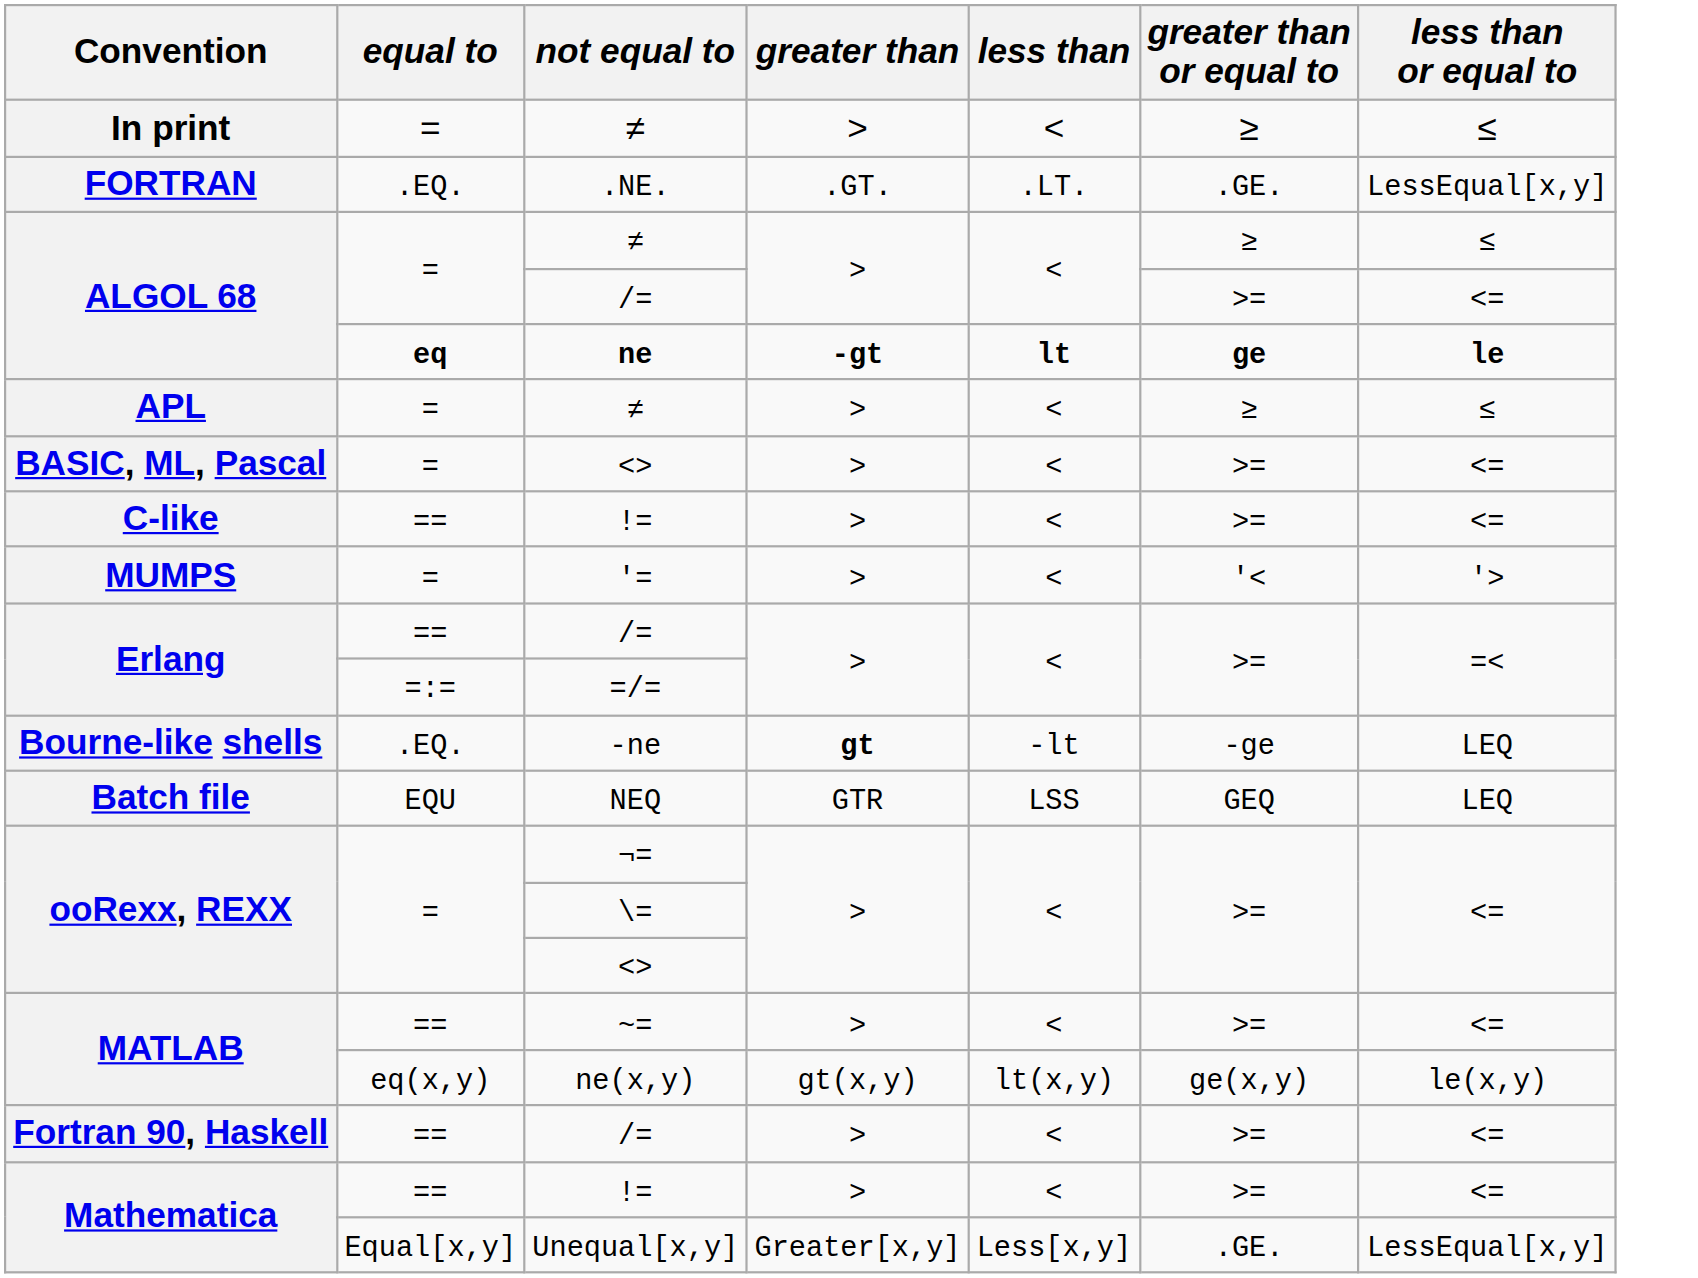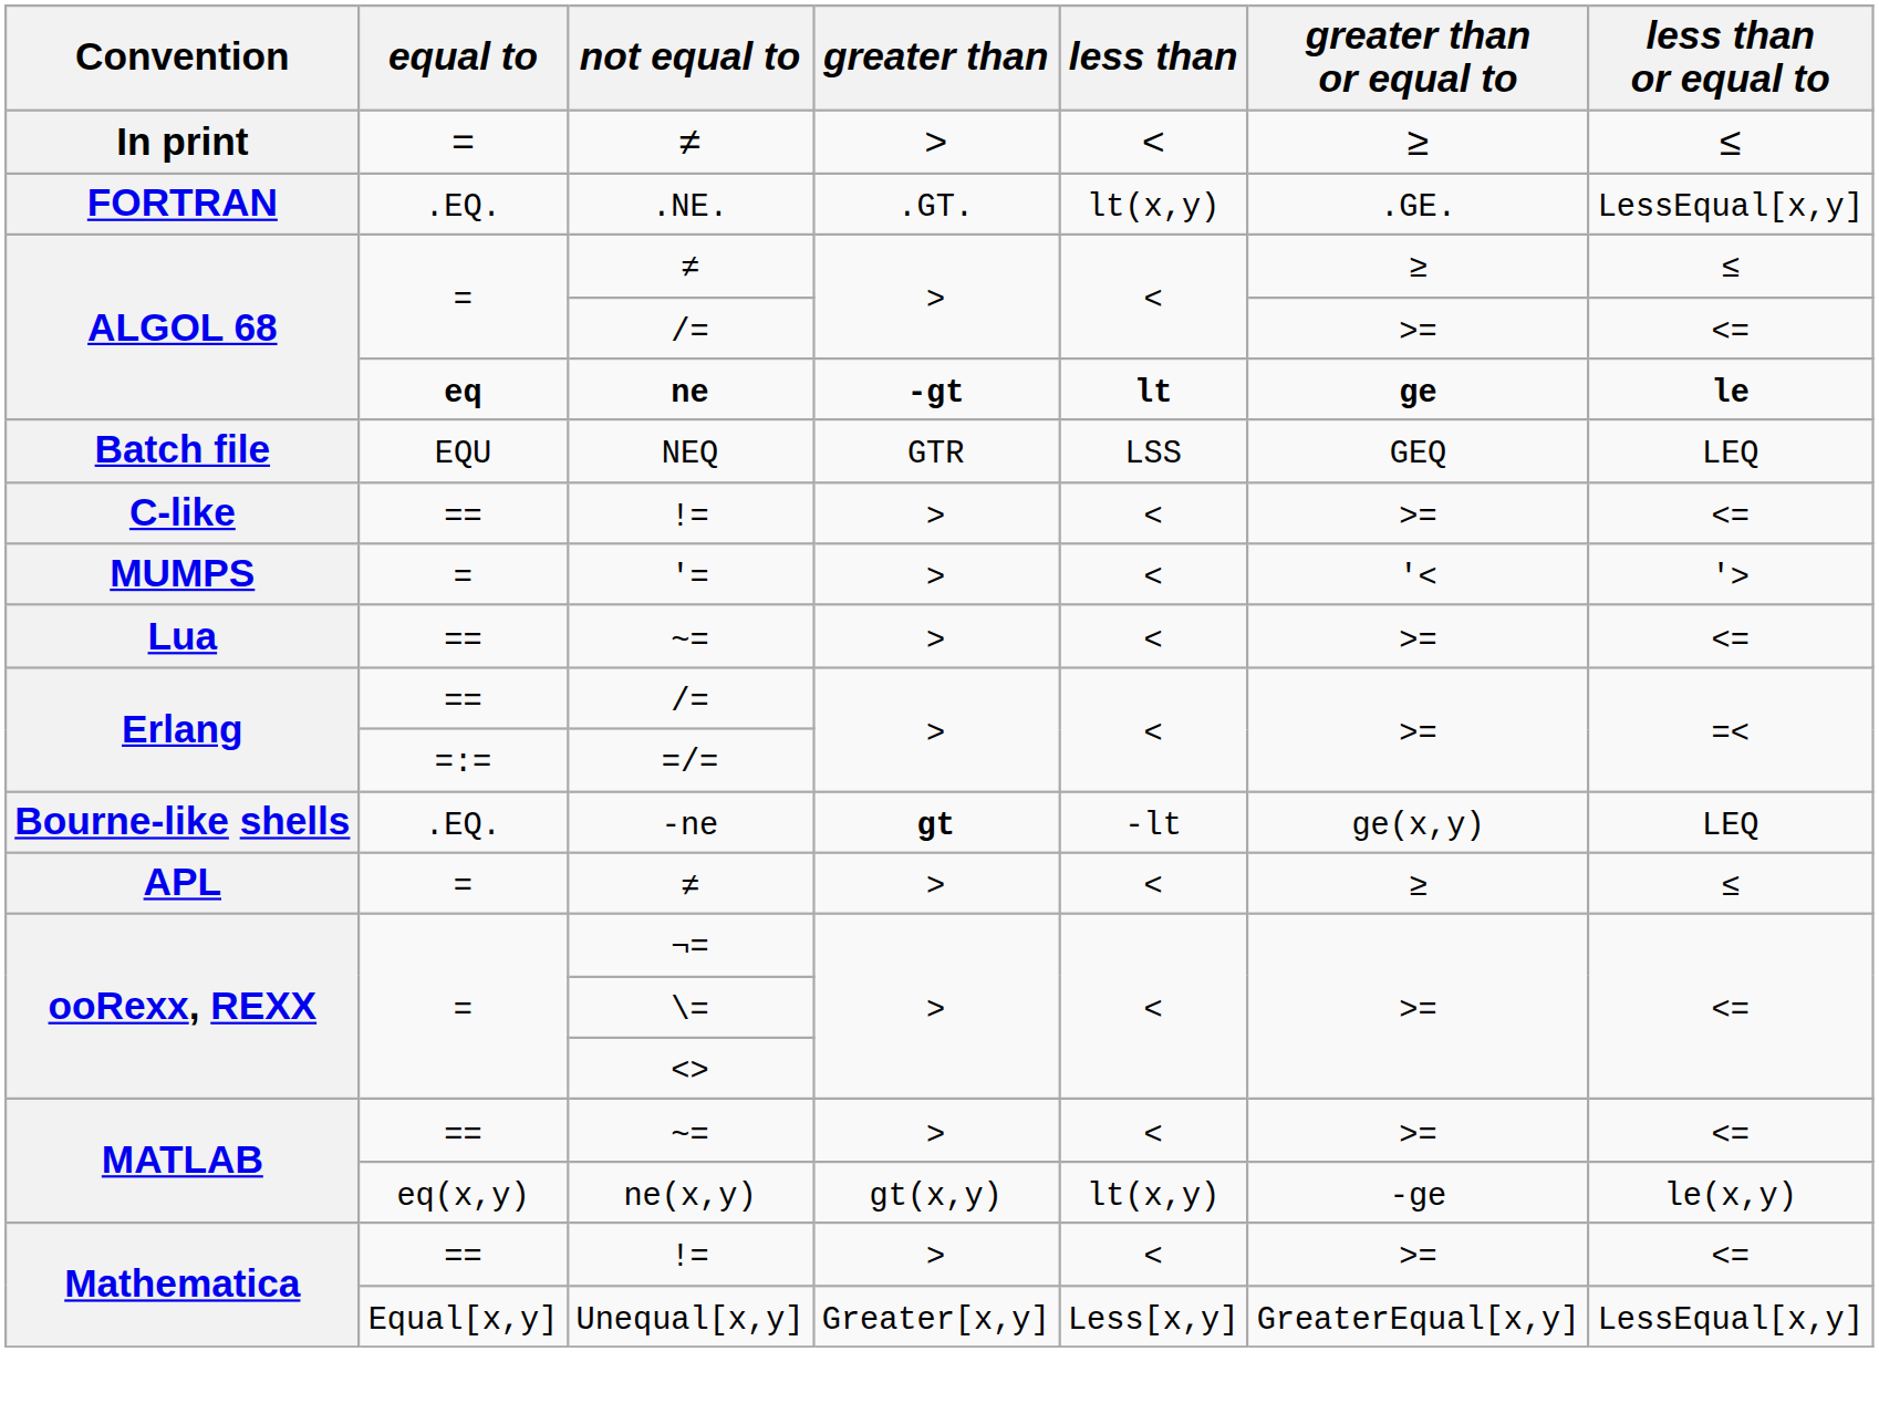FORTRAN | less than: .LT. -> lt(x,y)
rows swapped: APL <-> Batch file
- row: BASIC, ML, Pascal | = | <> | > | < | >= | <=
+ row: Lua | == | ~= | > | < | >= | <=
Bourne-like shells | greater than or equal to: -ge -> ge(x,y)
MATLAB / ne(x,y) | greater than or equal to: ge(x,y) -> -ge
- row: Fortran 90, Haskell | == | /= | > | < | >= | <=
Mathematica / Unequal[x,y] | greater than or equal to: .GE. -> GreaterEqual[x,y]
